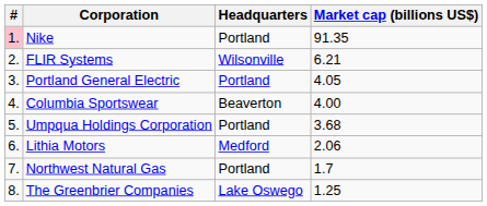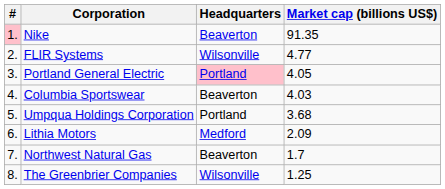Nike | Headquarters: Portland -> Beaverton
FLIR Systems | Market cap (billions US$): 6.21 -> 4.77
Portland General Electric | Headquarters: no background -> pink background
Columbia Sportswear | Market cap (billions US$): 4.00 -> 4.03
Lithia Motors | Market cap (billions US$): 2.06 -> 2.09
Northwest Natural Gas | Headquarters: Portland -> Beaverton
The Greenbrier Companies | Headquarters: Lake Oswego -> Wilsonville
